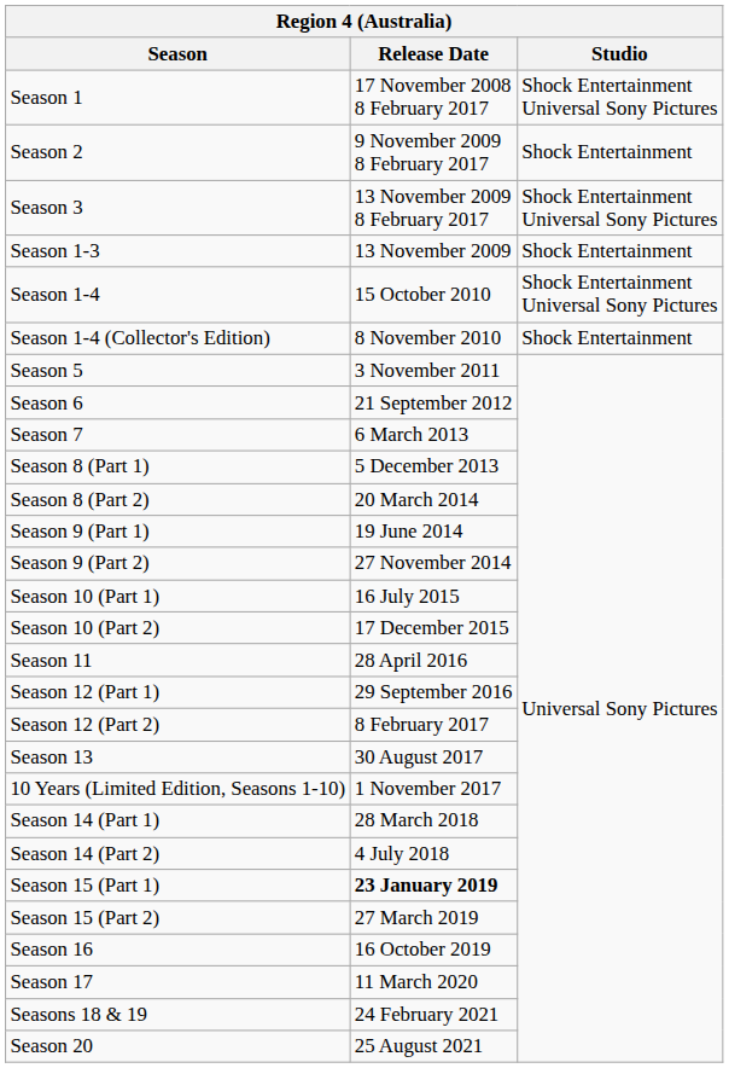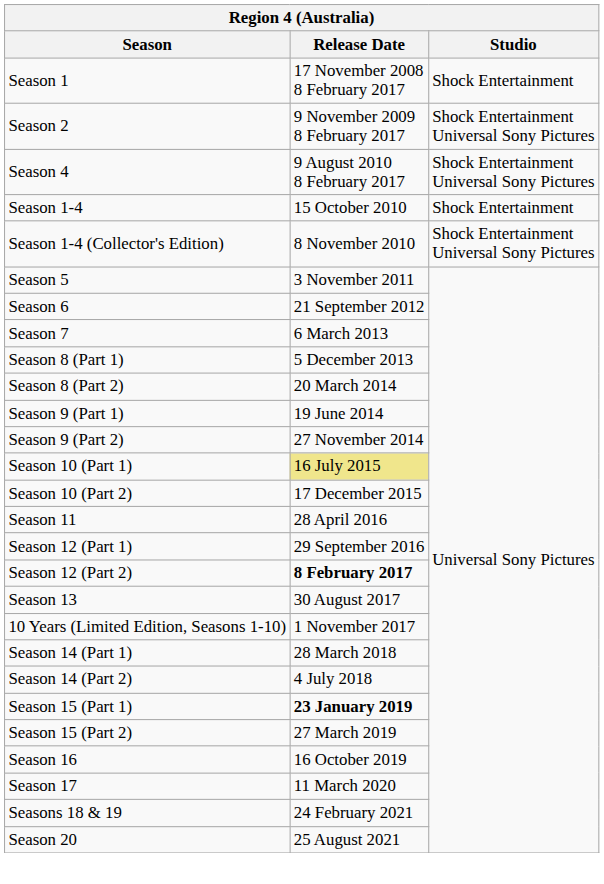Season 1 | Studio: Shock Entertainment Universal Sony Pictures -> Shock Entertainment
Season 2 | Studio: Shock Entertainment -> Shock Entertainment Universal Sony Pictures
- row: Season 3 | 13 November 2009 8 February 2017 | Shock Entertainment Universal Sony Pictures
- row: Season 1-3 | 13 November 2009 | Shock Entertainment
+ row: Season 4 | 9 August 2010 8 February 2017 | Shock Entertainment Universal Sony Pictures
Season 1-4 | Studio: Shock Entertainment Universal Sony Pictures -> Shock Entertainment
Season 1-4 (Collector's Edition) | Studio: Shock Entertainment -> Shock Entertainment Universal Sony Pictures
Season 10 (Part 1) | Release Date: no background -> khaki background
Season 12 (Part 2) | Release Date: normal -> bold
